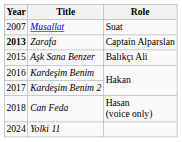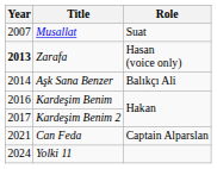Zarafa | Role: Captain Alparslan -> Hasan (voice only)
Aşk Sana Benzer | Year: 2015 -> 2014
Can Feda | Year: 2018 -> 2021
Can Feda | Role: Hasan (voice only) -> Captain Alparslan
